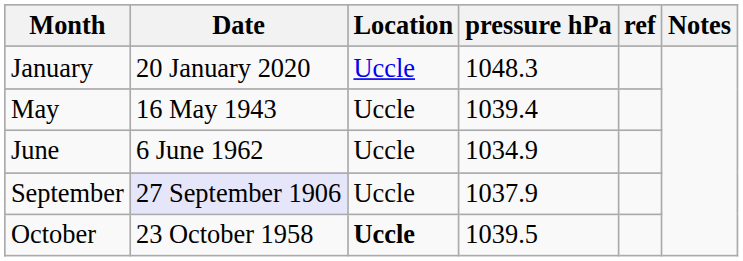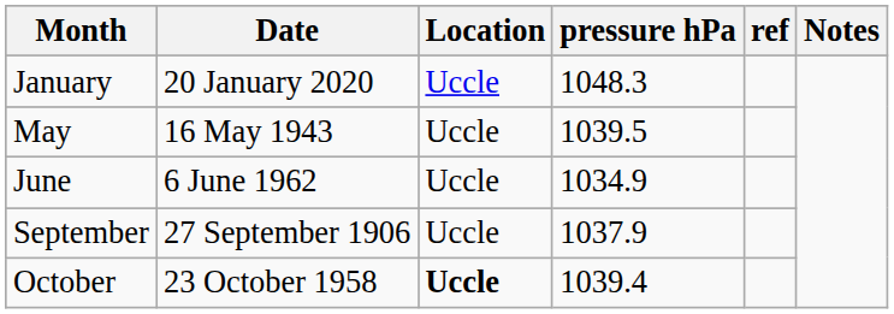May | pressure hPa: 1039.4 -> 1039.5
September | Date: lavender background -> no background
October | pressure hPa: 1039.5 -> 1039.4
